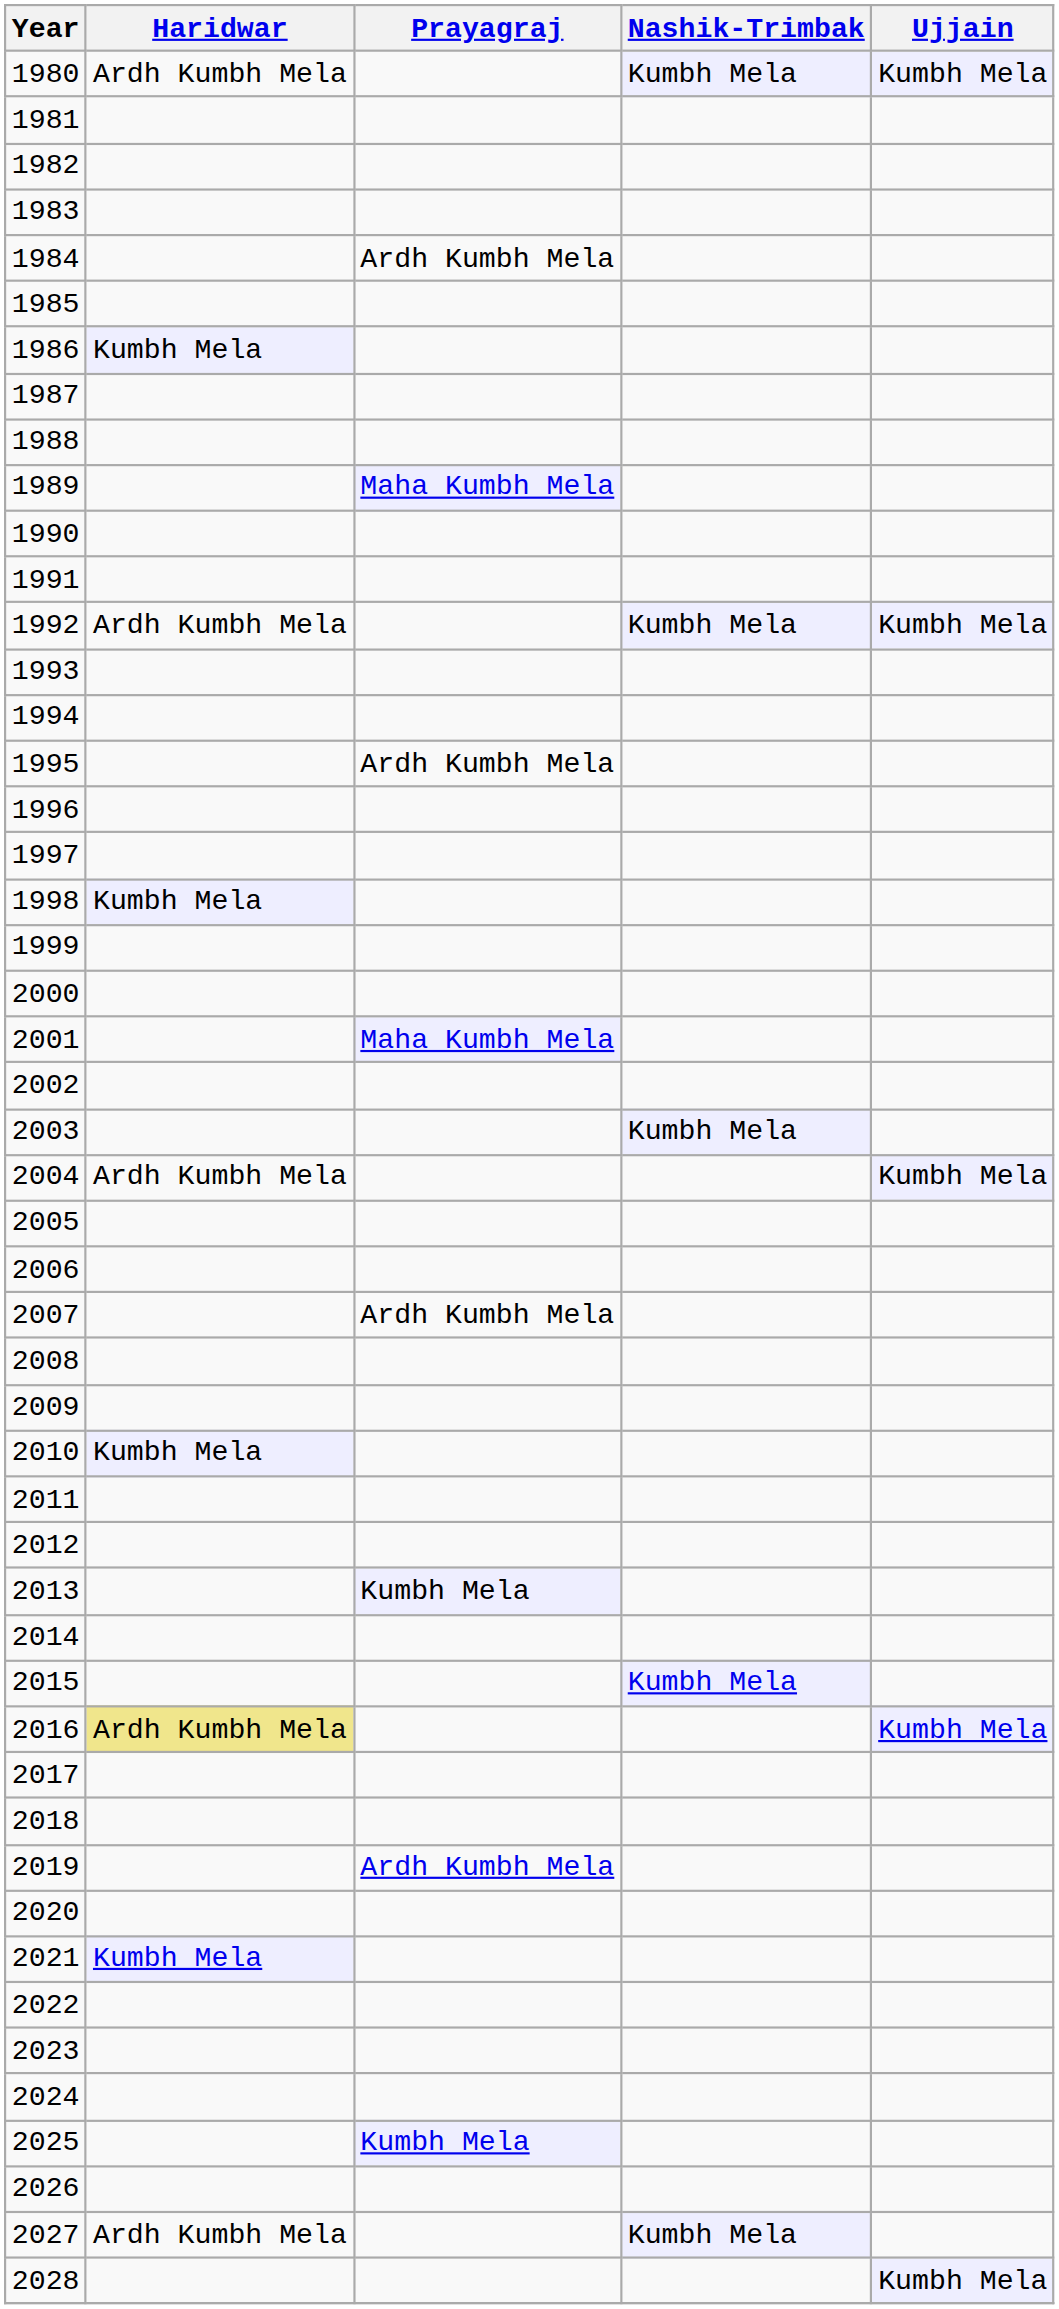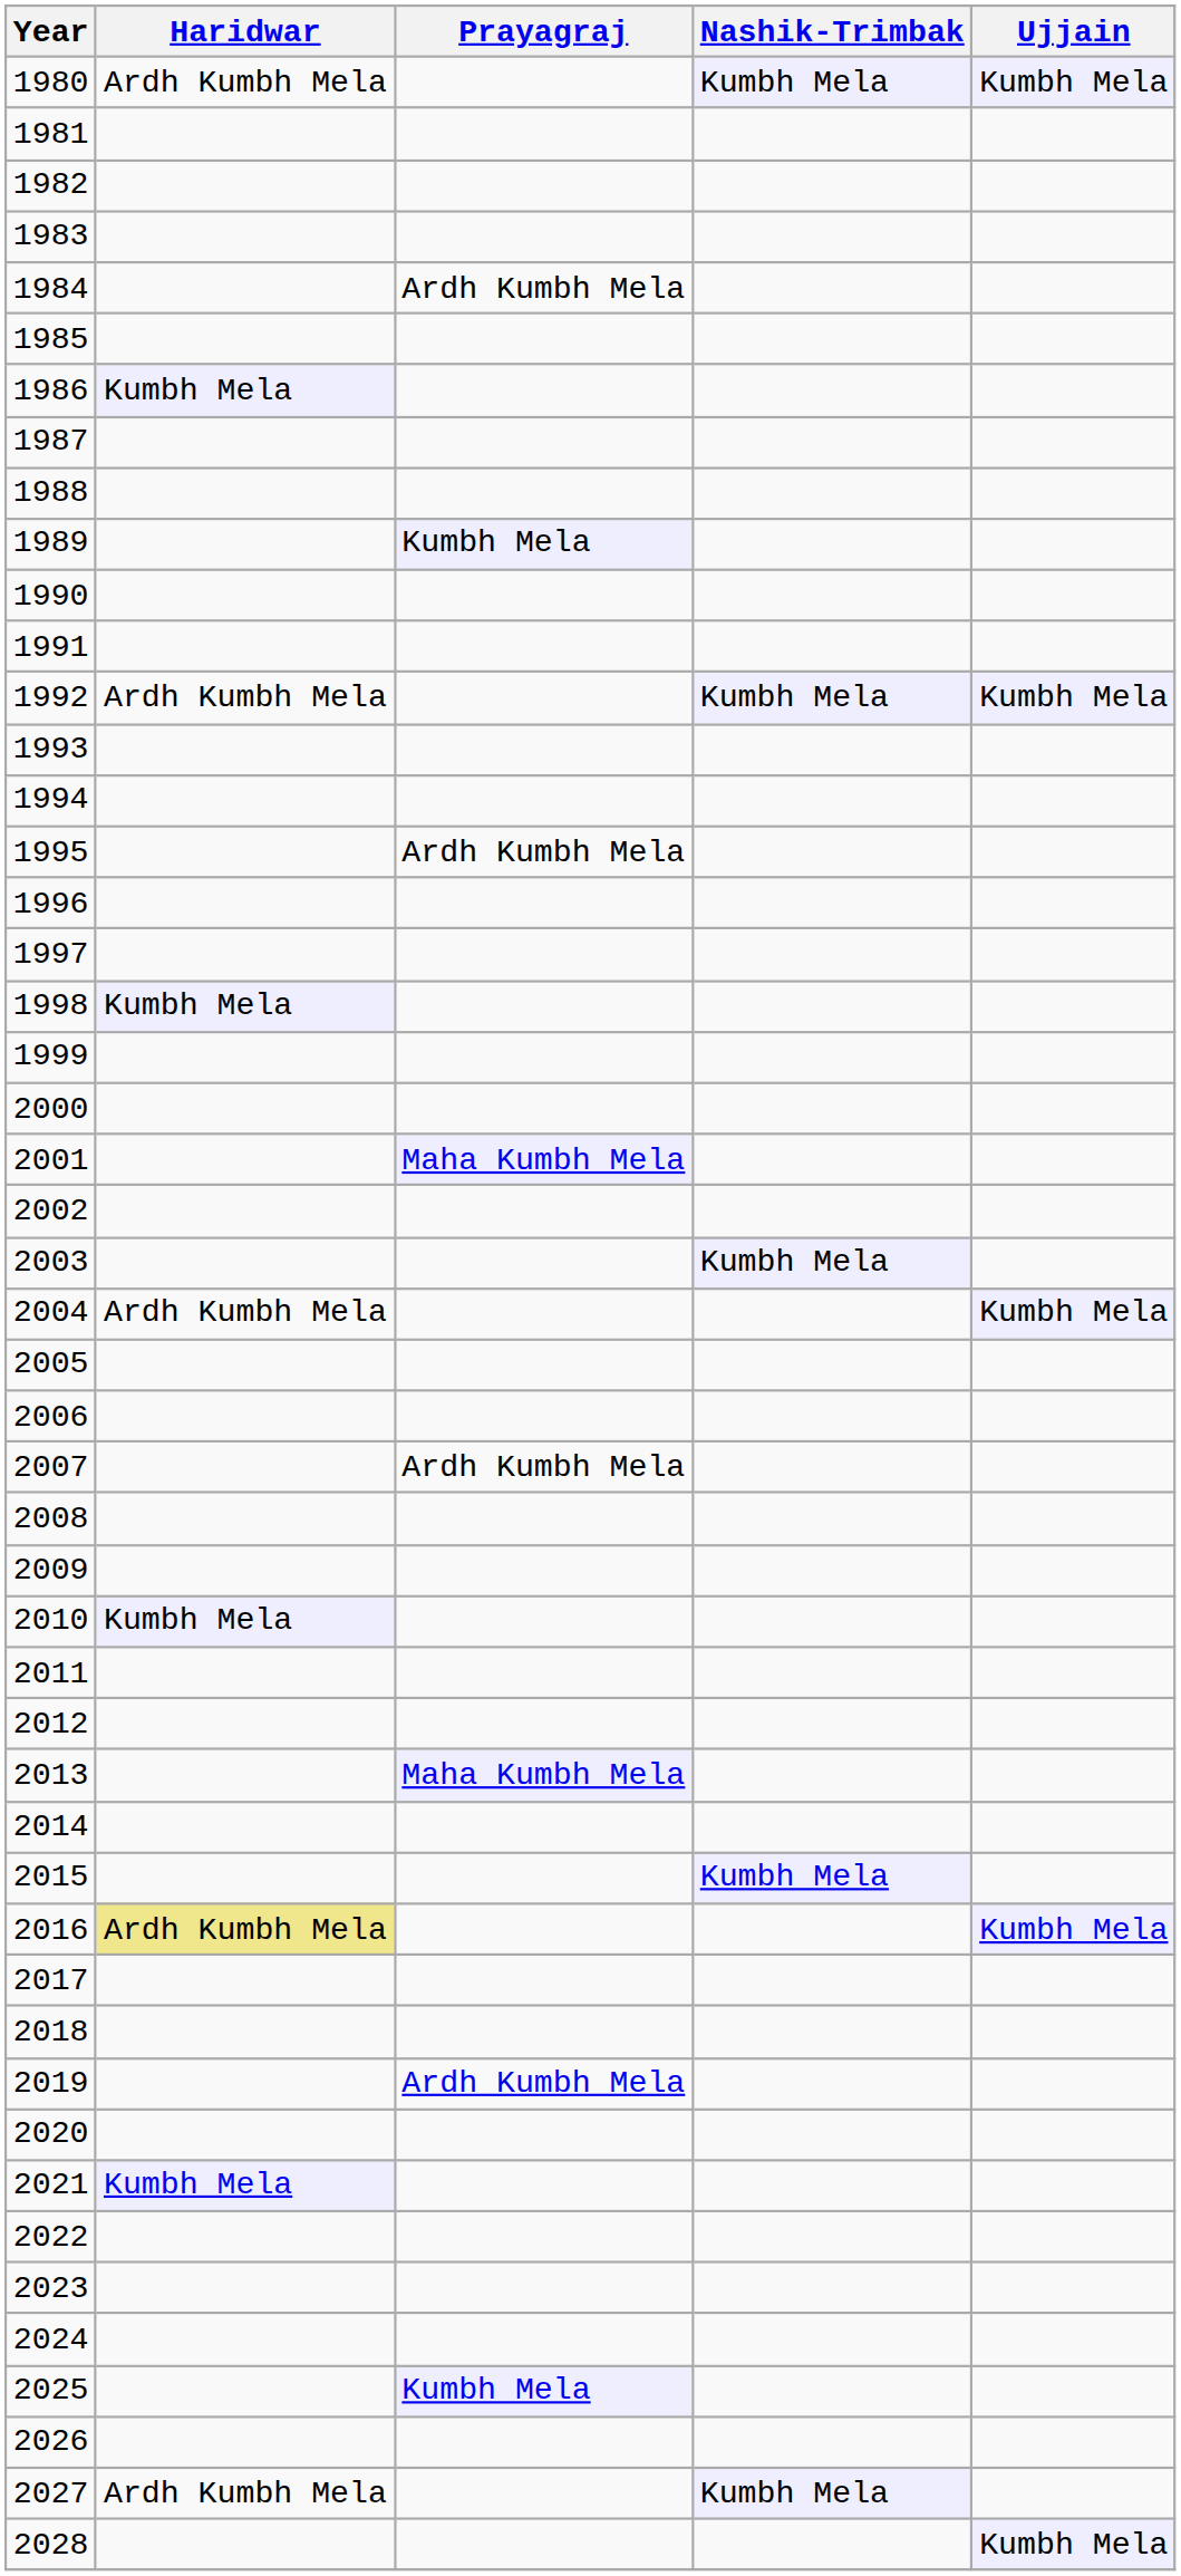1989 | Prayagraj: Maha Kumbh Mela -> Kumbh Mela
2013 | Prayagraj: Kumbh Mela -> Maha Kumbh Mela
